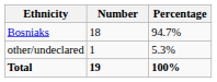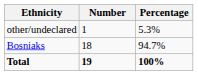rows swapped: Bosniaks <-> other/undeclared
